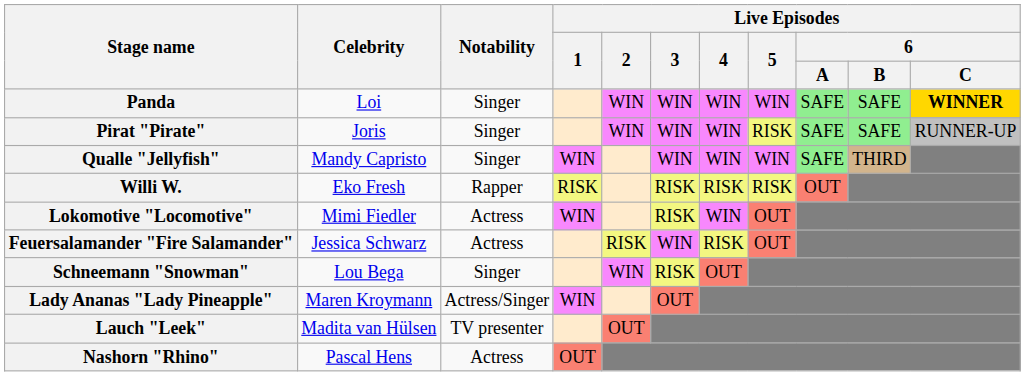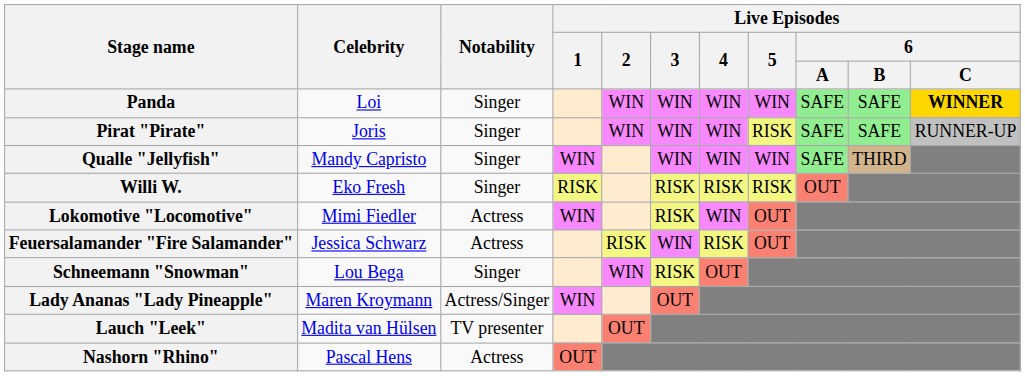Willi W. | Notability: Rapper -> Singer
